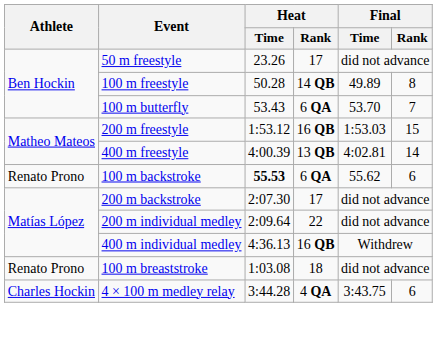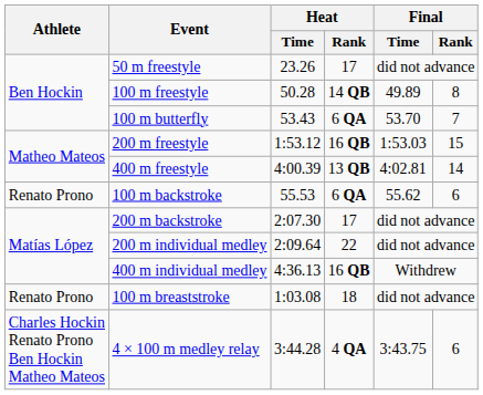100 m backstroke | Heat / Time: bold -> normal
4 × 100 m medley relay | Athlete: Charles Hockin -> Charles Hockin Renato Prono Ben Hockin Matheo Mateos
